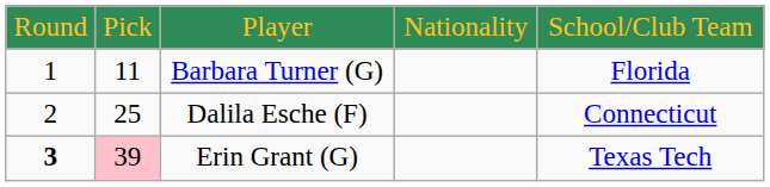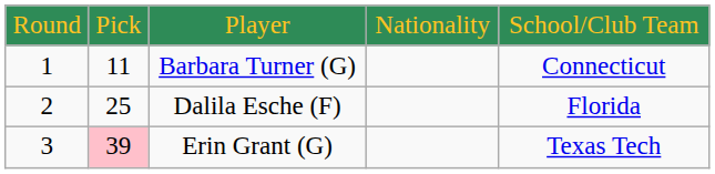Barbara Turner (G) | column 5: Florida -> Connecticut
Dalila Esche (F) | column 5: Connecticut -> Florida
Erin Grant (G) | column 1: bold -> normal
